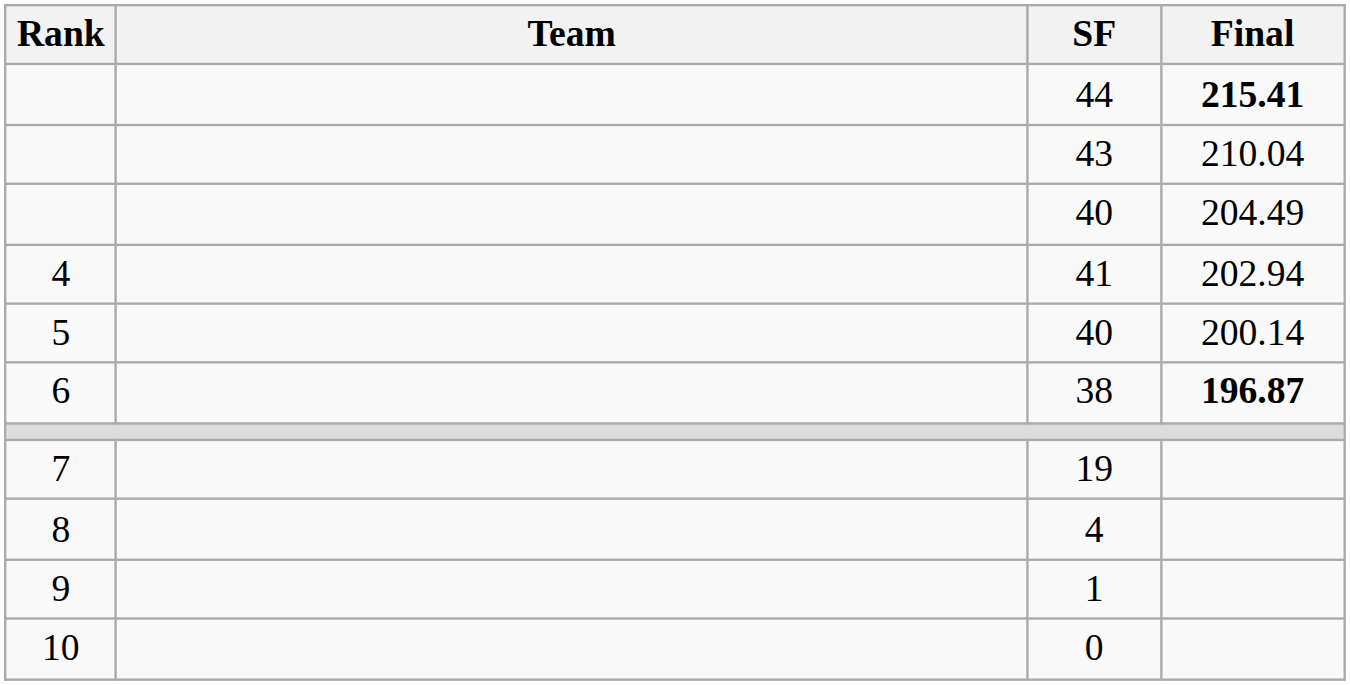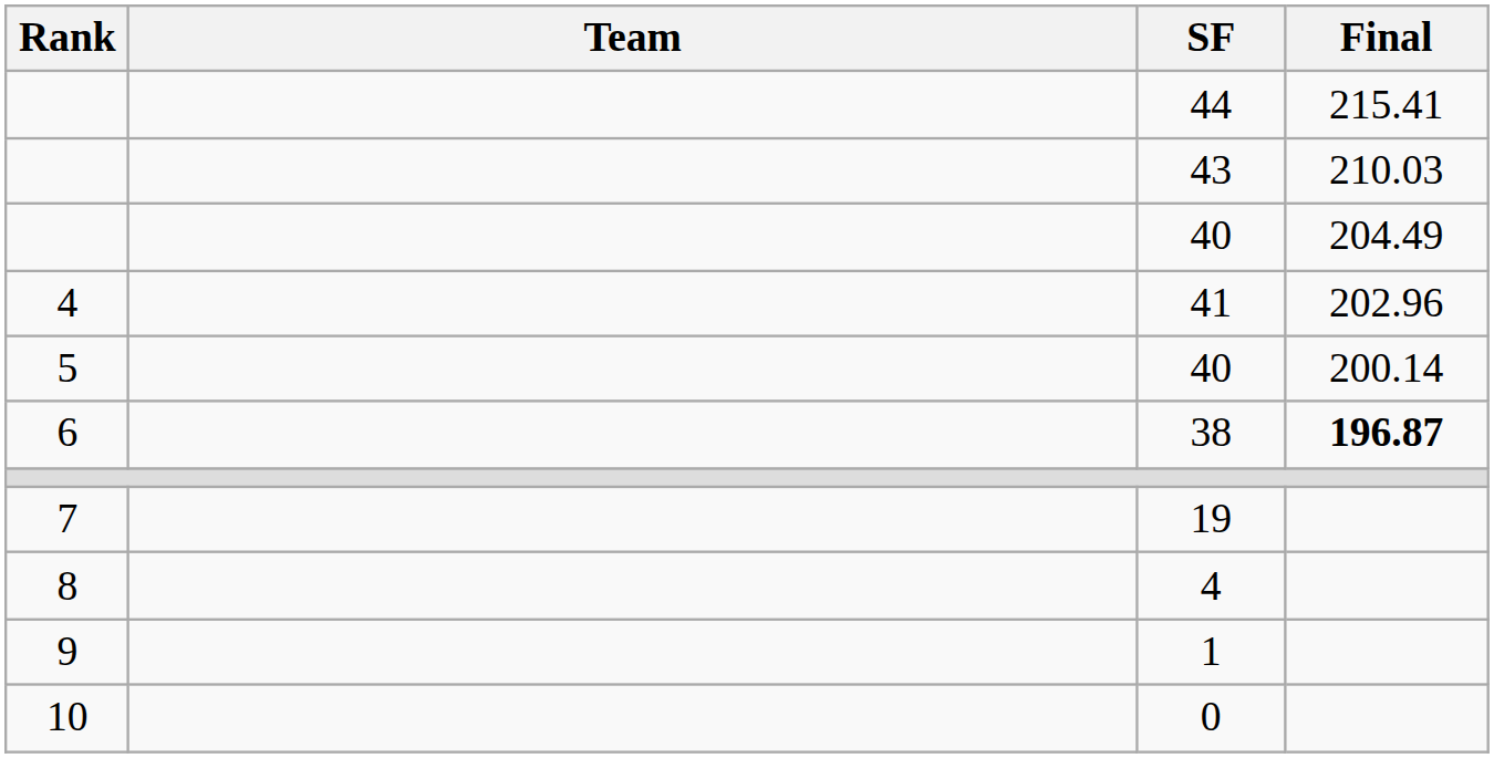44 | Final: bold -> normal
43 | Final: 210.04 -> 210.03
41 | Final: 202.94 -> 202.96
